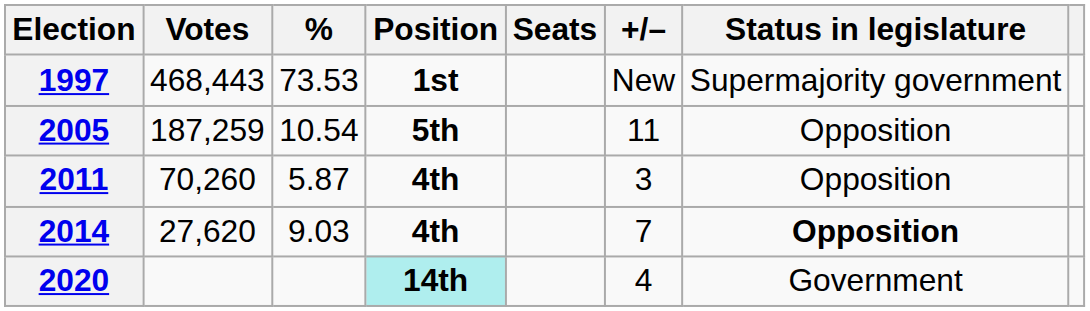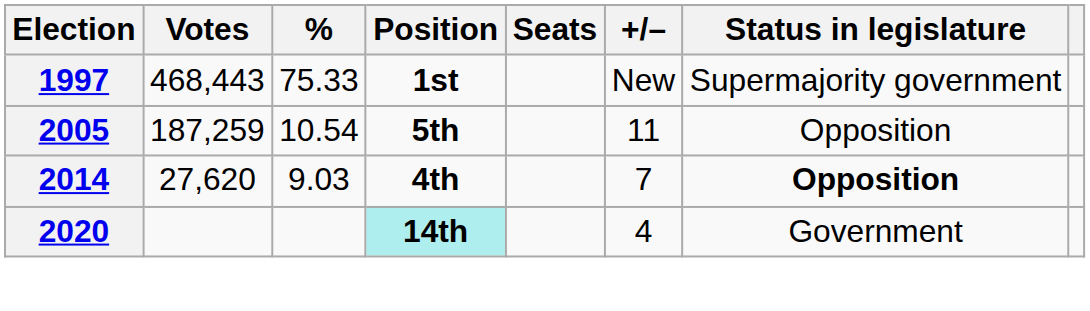1997 | %: 73.53 -> 75.33
- row: 2011 | 70,260 | 5.87 | 4th | 3 | Opposition
